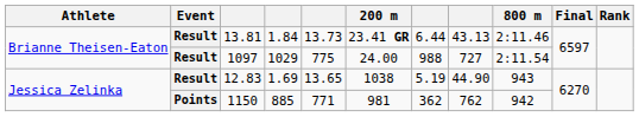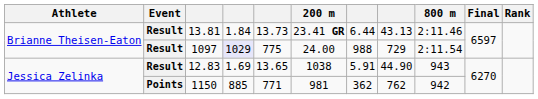1097 | column 4: no background -> lavender background
1097 | column 8: 727 -> 729
12.83 | column 7: 5.19 -> 5.91
